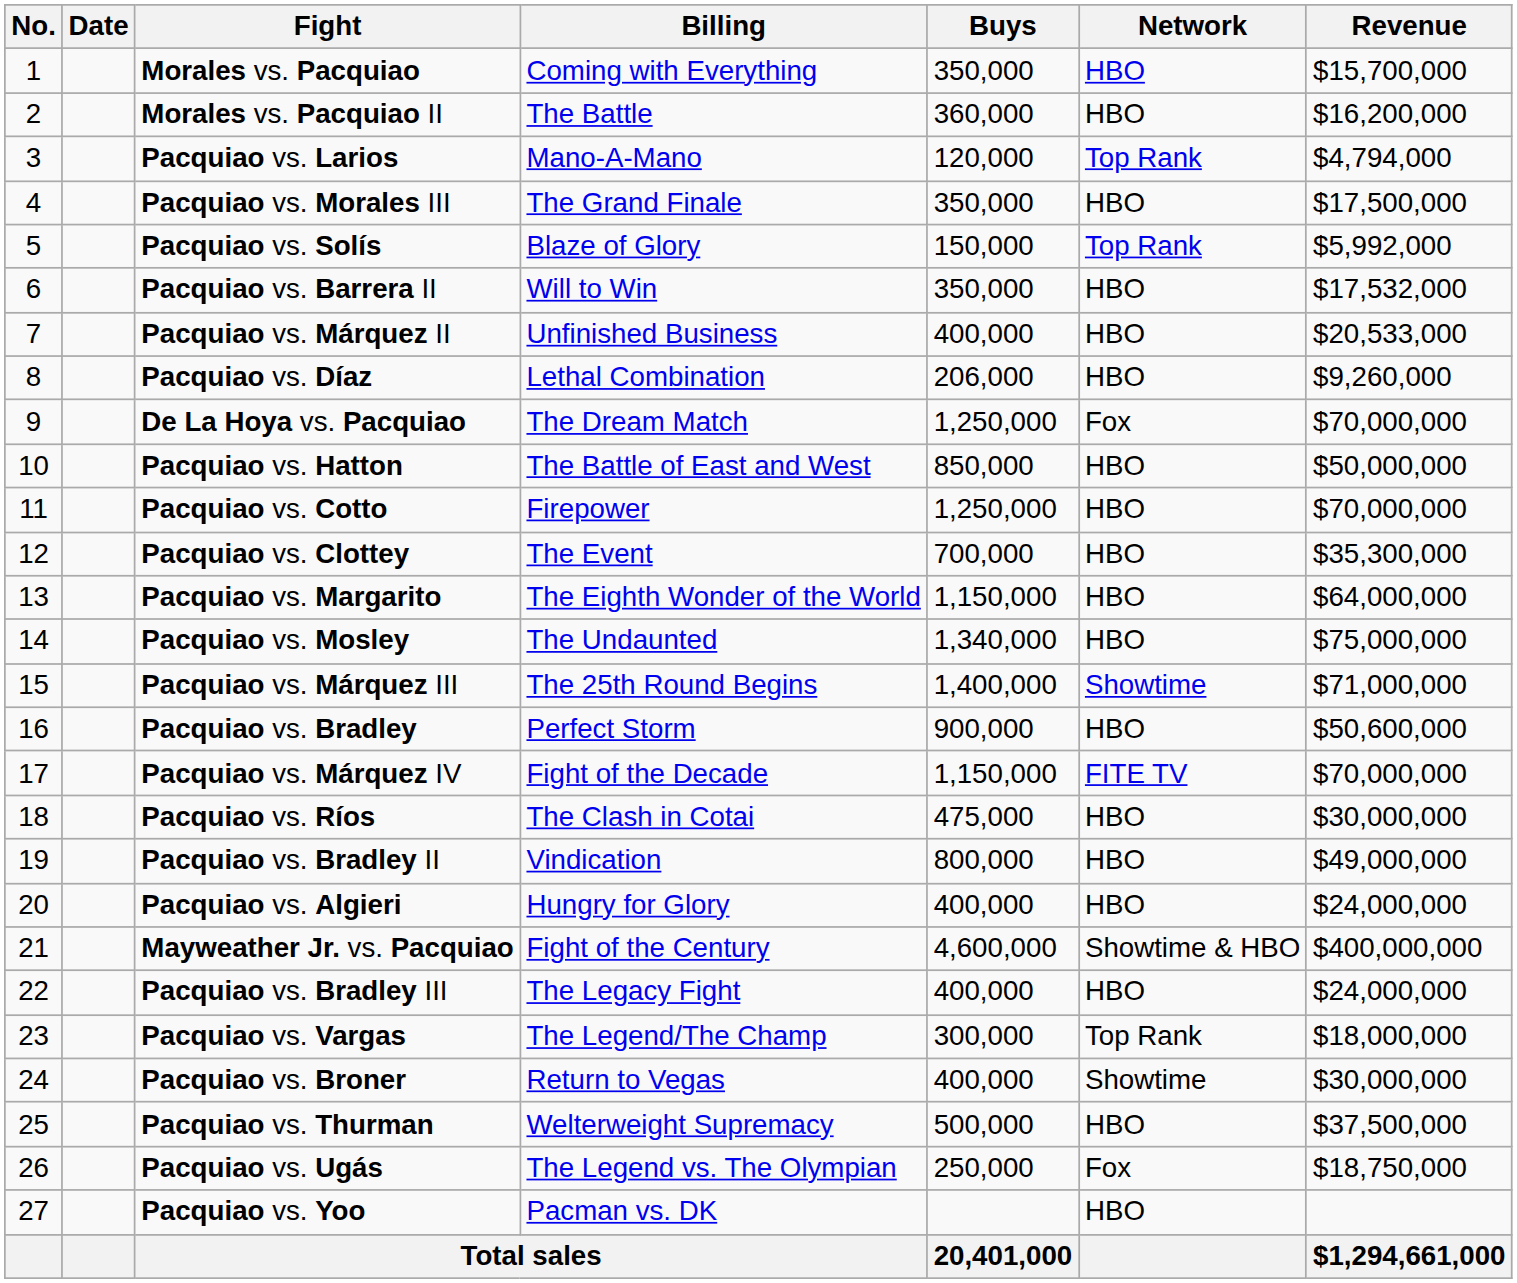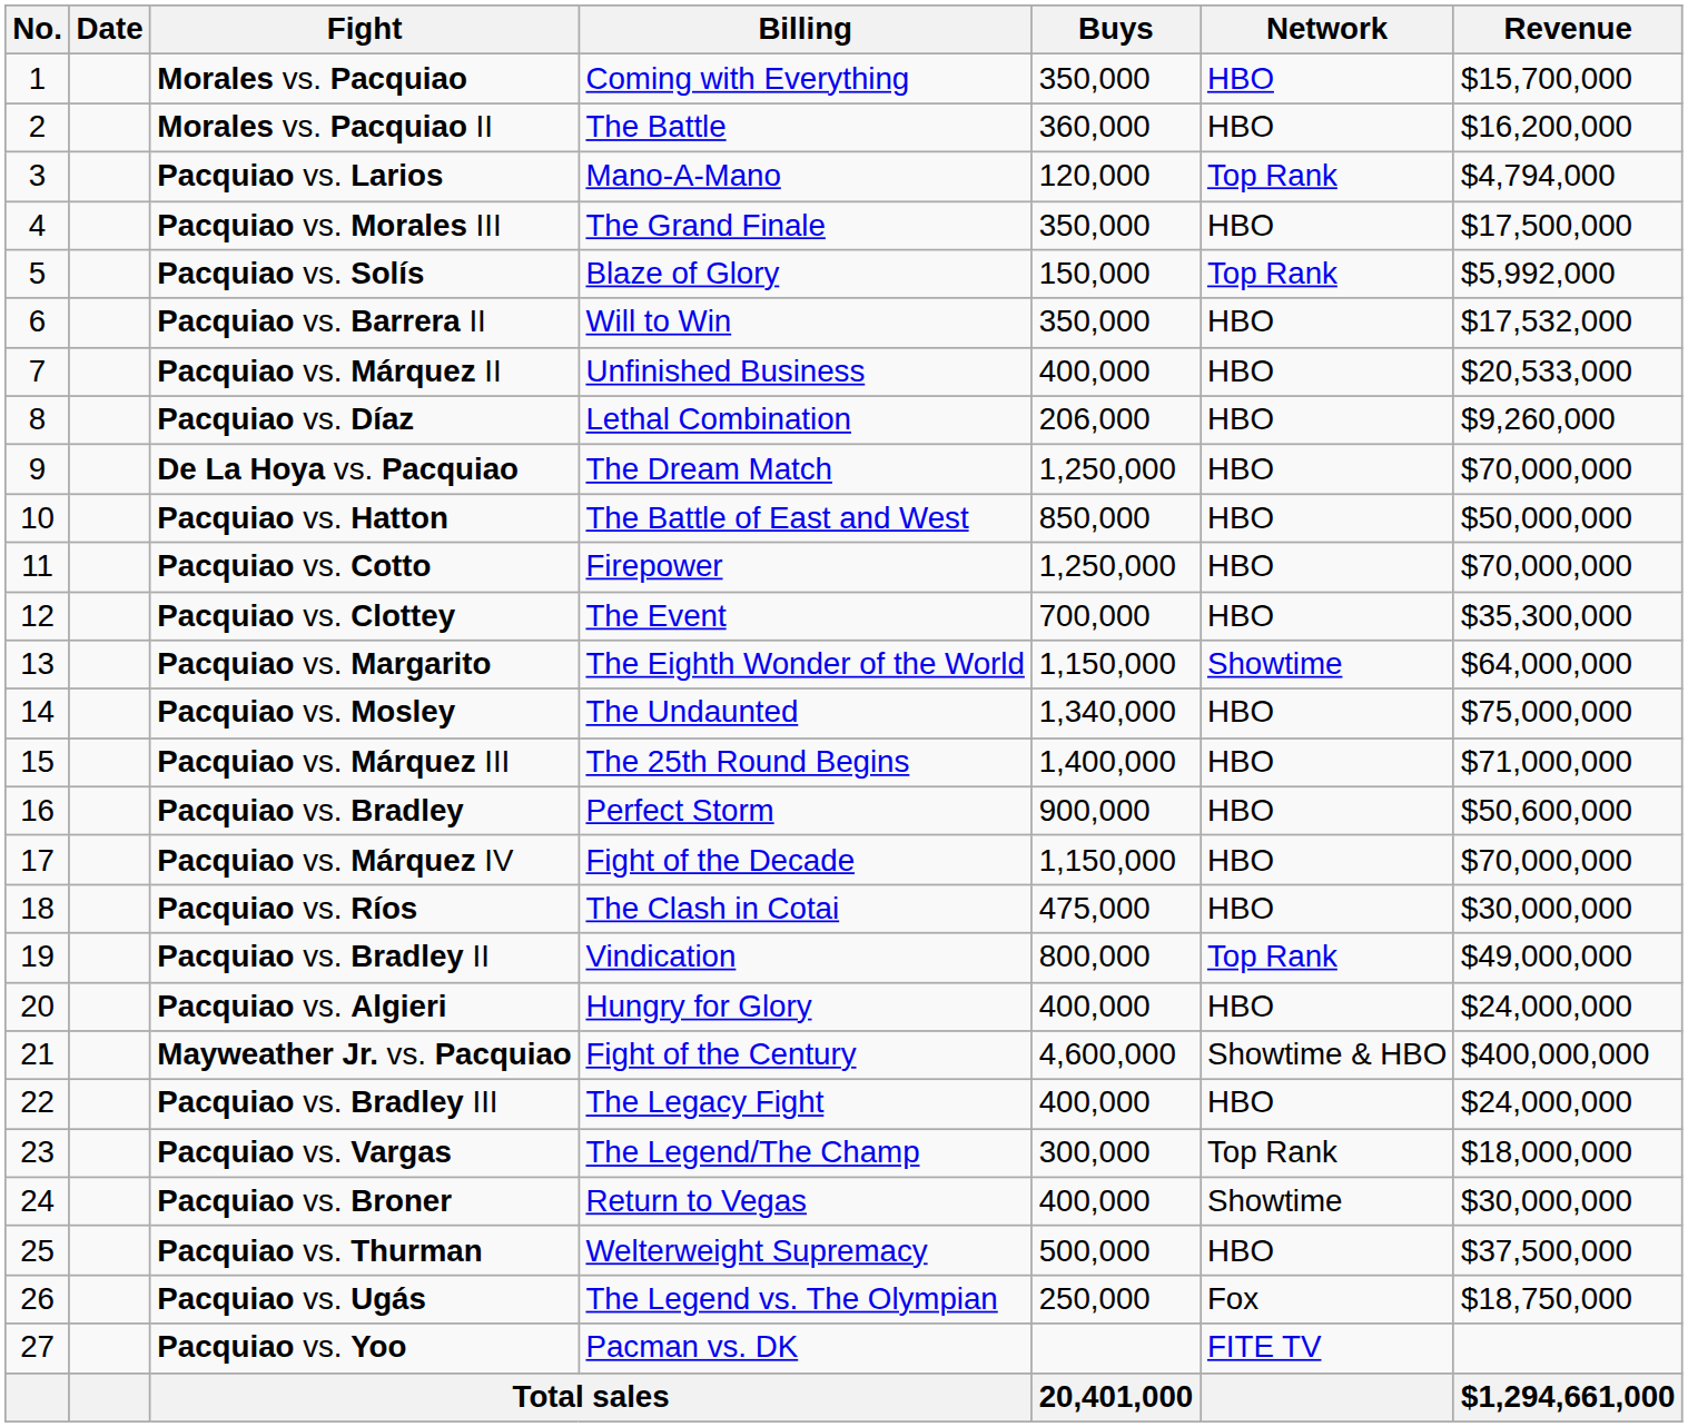De La Hoya vs. Pacquiao | Network: Fox -> HBO
Pacquiao vs. Margarito | Network: HBO -> Showtime
Pacquiao vs. Márquez III | Network: Showtime -> HBO
Pacquiao vs. Márquez IV | Network: FITE TV -> HBO
Pacquiao vs. Bradley II | Network: HBO -> Top Rank
Pacquiao vs. Yoo | Network: HBO -> FITE TV
